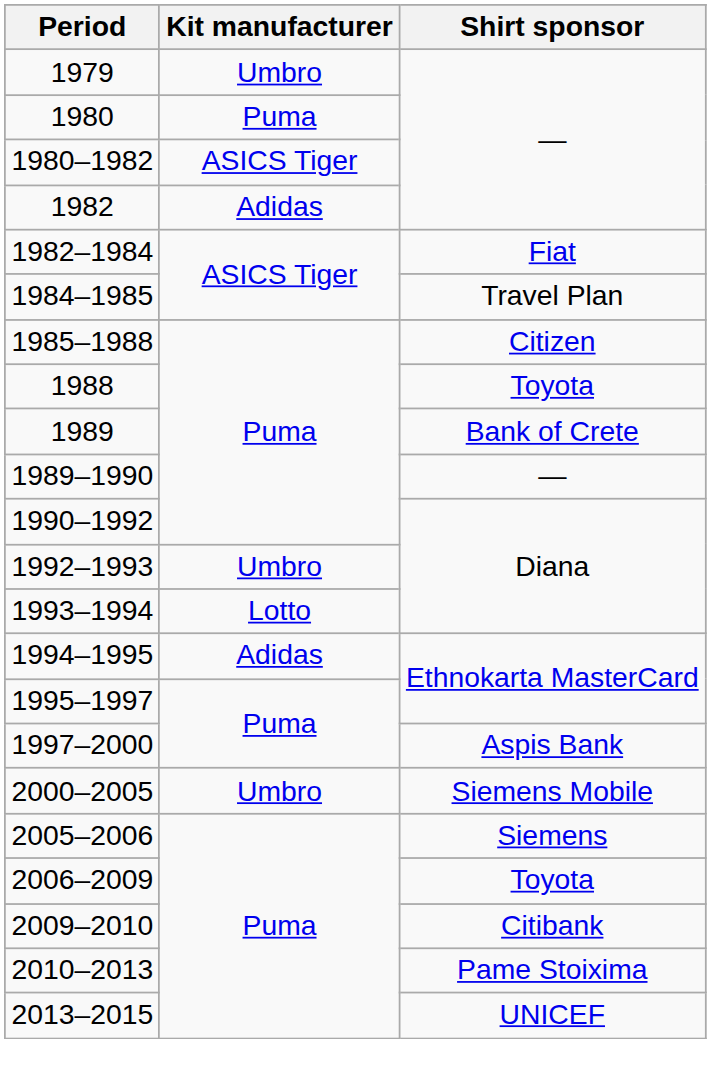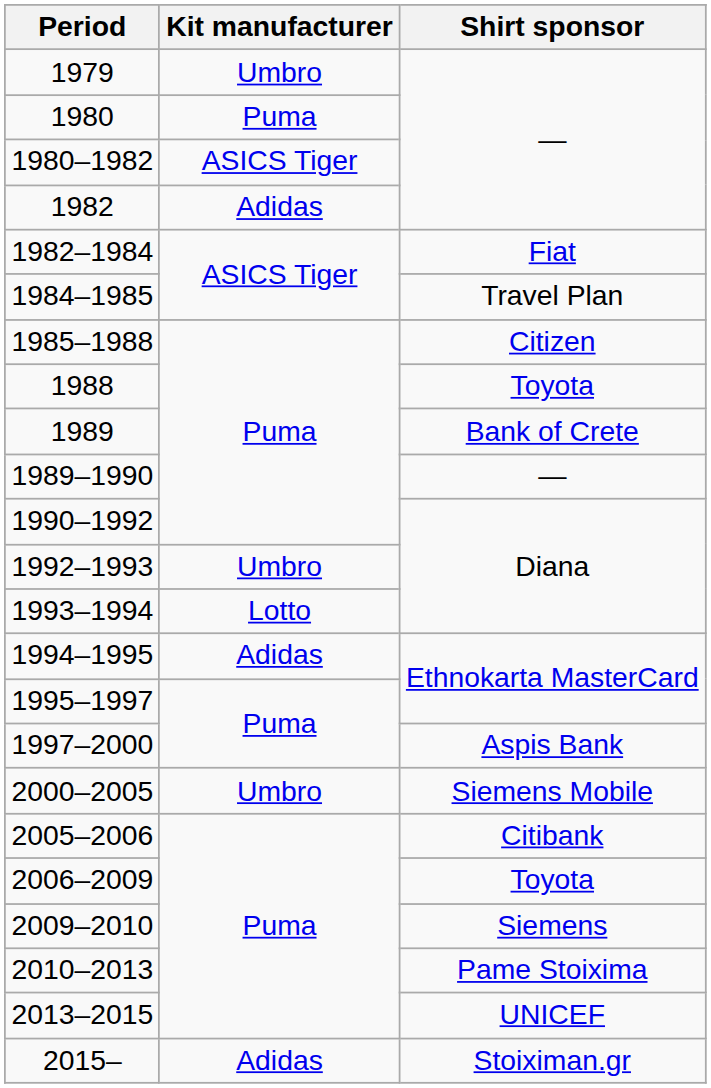2005–2006 | Shirt sponsor: Siemens -> Citibank
2009–2010 | Shirt sponsor: Citibank -> Siemens
+ row: 2015– | Adidas | Stoiximan.gr
